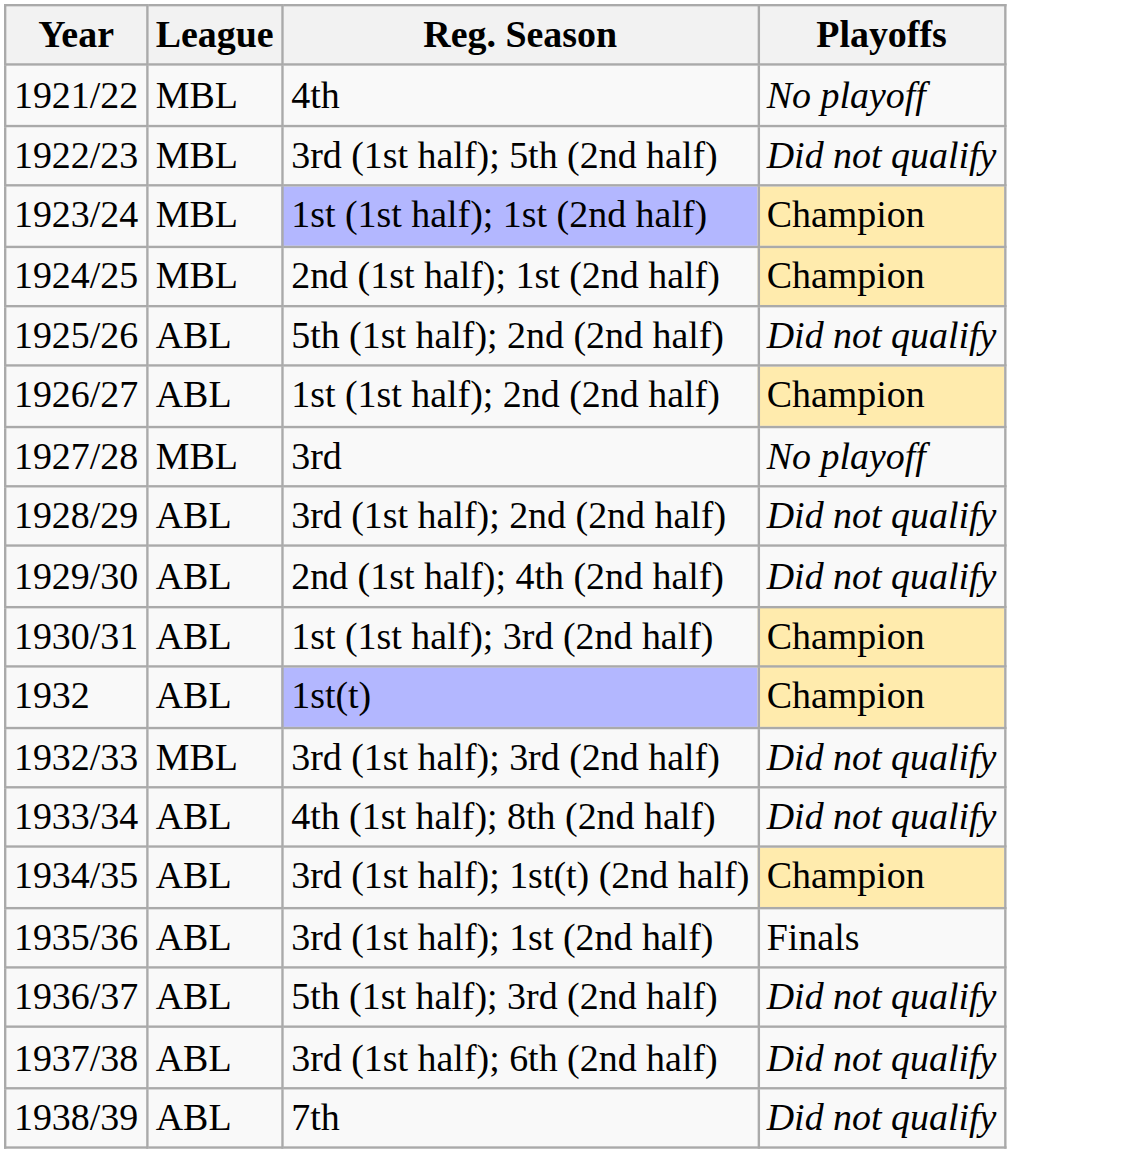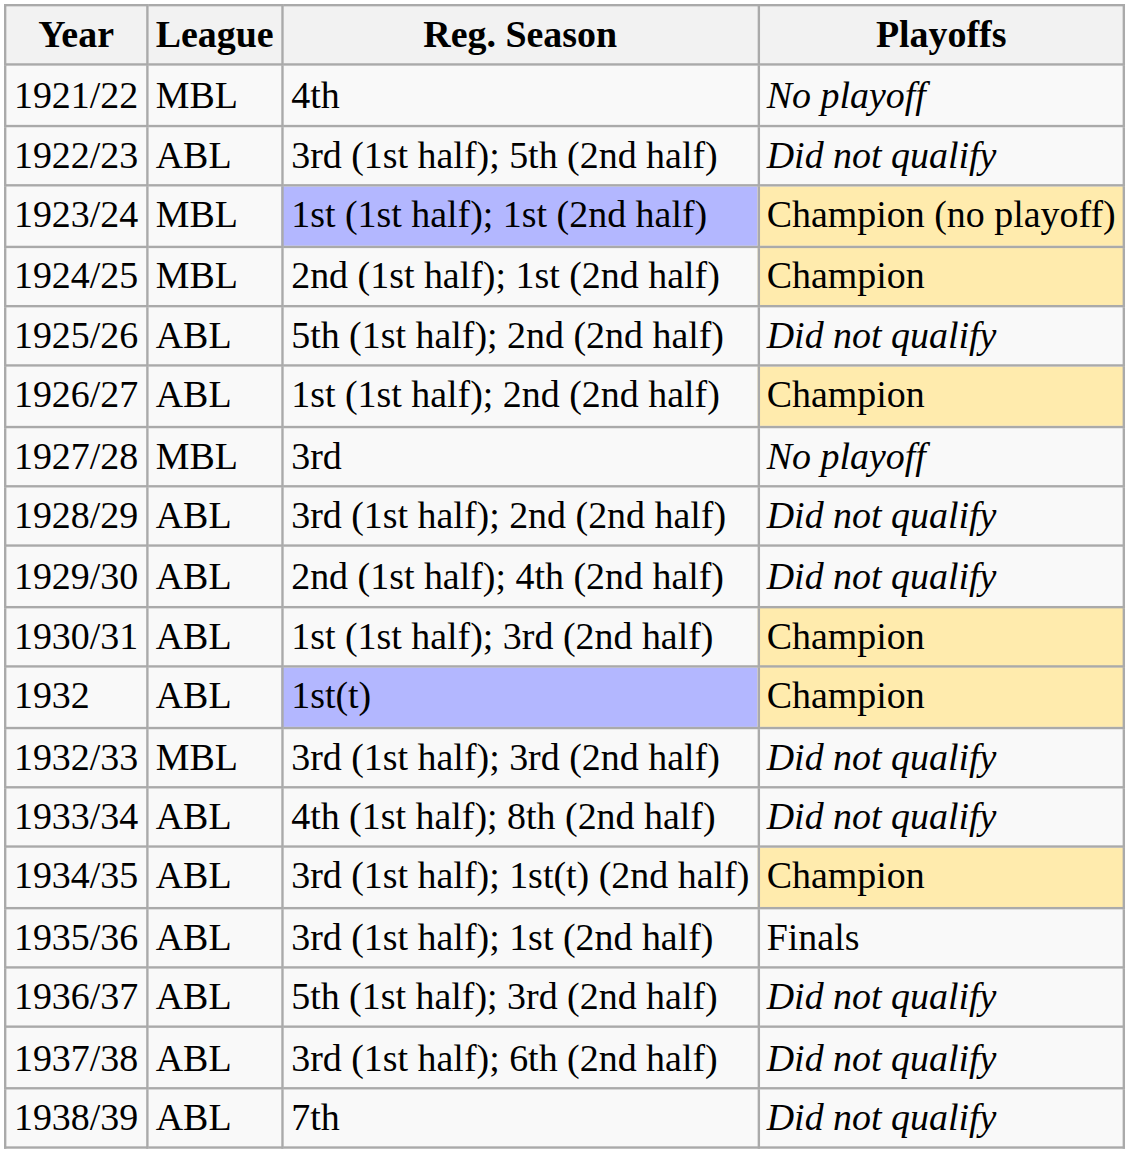3rd (1st half); 5th (2nd half) | League: MBL -> ABL
1st (1st half); 1st (2nd half) | Playoffs: Champion -> Champion (no playoff)
